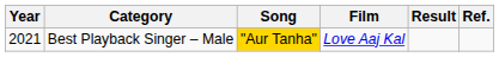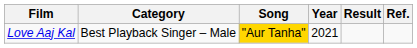columns swapped: Year <-> Film
